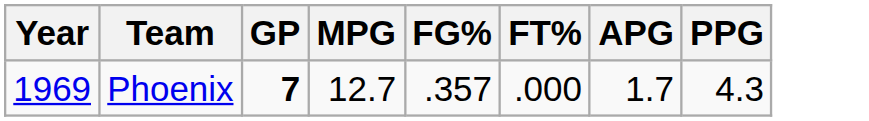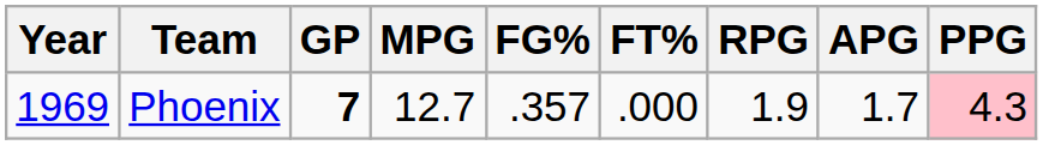+ column: RPG | 1.9
Phoenix | PPG: no background -> pink background
